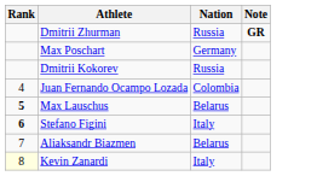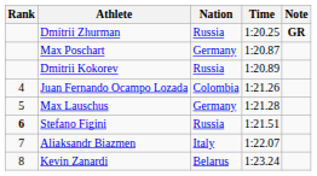+ column: Time | 1:20.25 | 1:20.87 | 1:20.89 | 1:21.26 | 1:21.28 | 1:21.51 | 1:22.07 | 1:23.24
Max Lauschus | Rank: bold -> normal
Max Lauschus | Nation: Belarus -> Germany
Stefano Figini | Nation: Italy -> Russia
Aliaksandr Biazmen | Nation: Belarus -> Italy
Kevin Zanardi | Rank: lightyellow background -> no background
Kevin Zanardi | Nation: Italy -> Belarus
